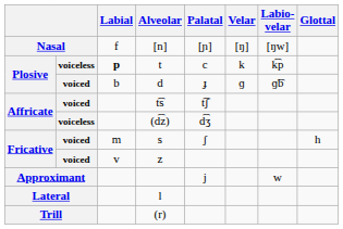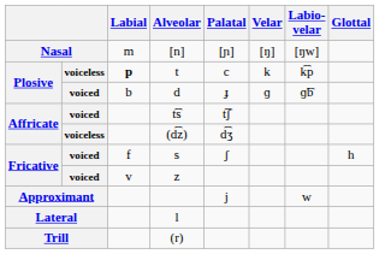[n] | Labial: f -> m
s | Labial: m -> f
